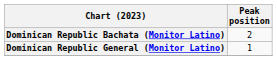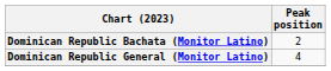Dominican Republic General (Monitor Latino) | Peak position: 1 -> 4
